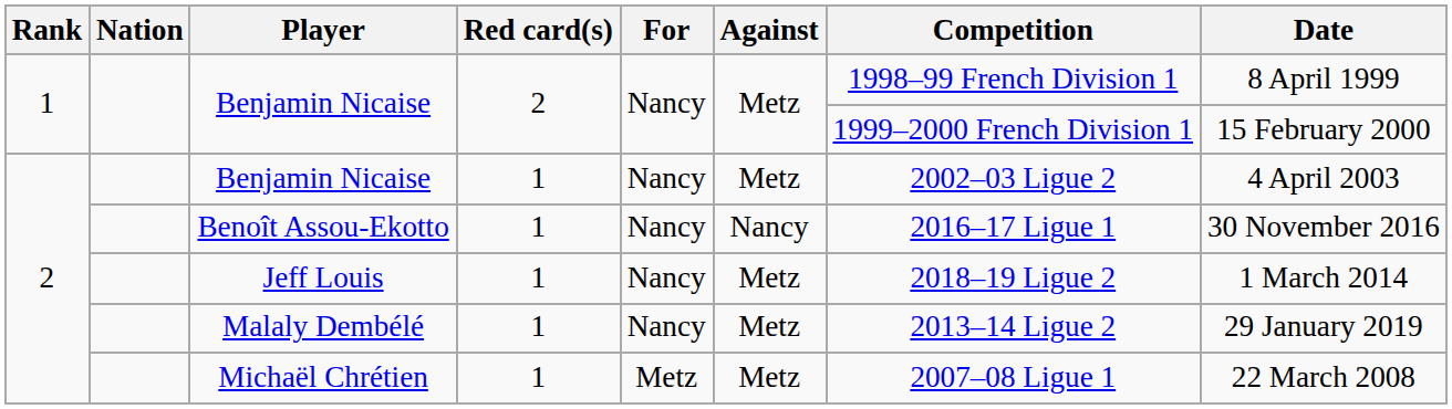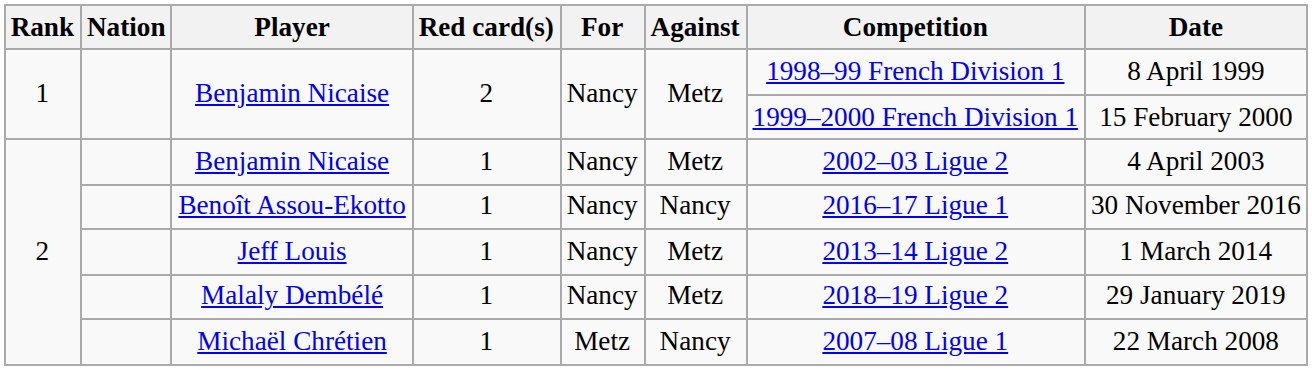Jeff Louis | Competition: 2018–19 Ligue 2 -> 2013–14 Ligue 2
Malaly Dembélé | Competition: 2013–14 Ligue 2 -> 2018–19 Ligue 2
Michaël Chrétien | Against: Metz -> Nancy
